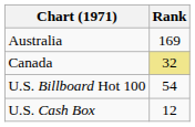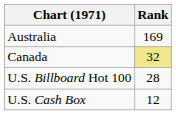U.S. Billboard Hot 100 | Rank: 54 -> 28
